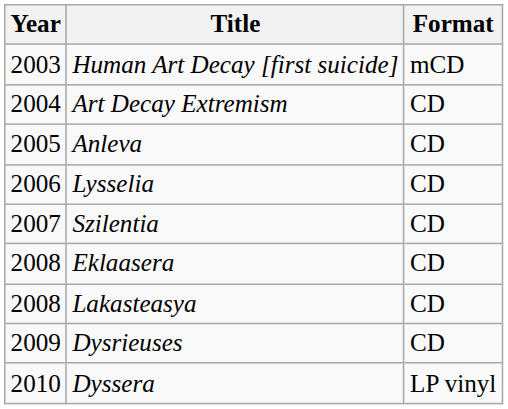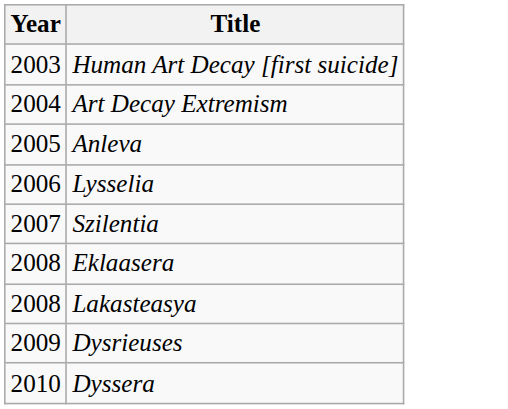- column: Format | mCD | CD | CD | CD | CD | CD | CD | CD | LP vinyl
